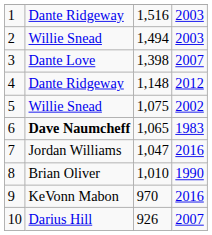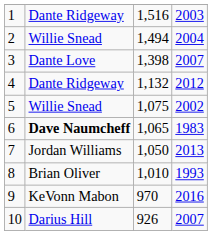2 | column 4: 2003 -> 2004
4 | column 3: 1,148 -> 1,132
7 | column 3: 1,047 -> 1,050
7 | column 4: 2016 -> 2013
8 | column 4: 1990 -> 1993
